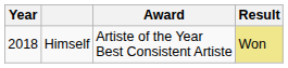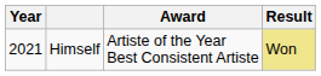Himself | Year: 2018 -> 2021
